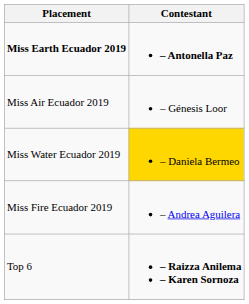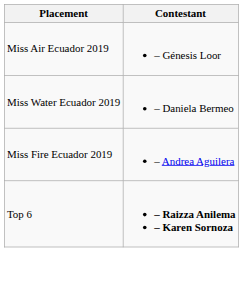- row: Miss Earth Ecuador 2019 | – Antonella Paz
Miss Water Ecuador 2019 | Contestant: gold background -> no background
